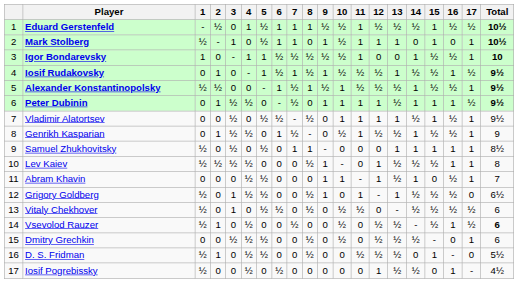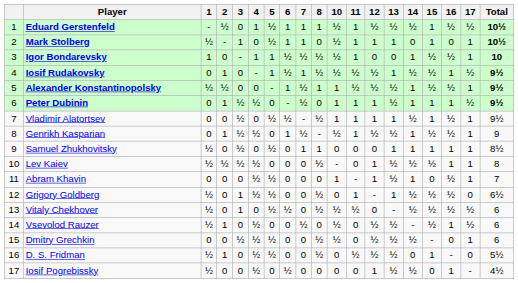- column: 9 | ½ | 1 | ½ | 1 | ½ | 1 | 0 | 0 | - | 1 | 1 | 1 | 0 | 0 | 0 | 0 | 0
Vsevolod Rauzer | Total: bold -> normal
